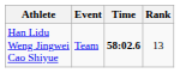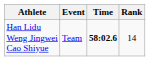Han Lidu Weng Jingwei Cao Shiyue | Rank: 13 -> 14
